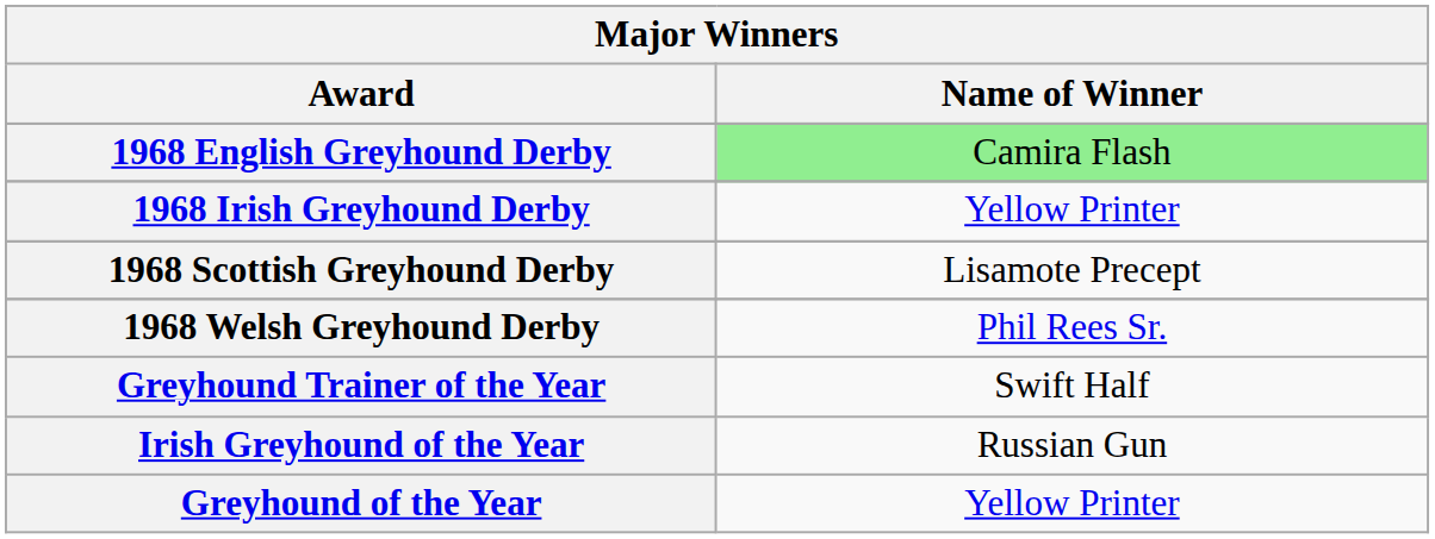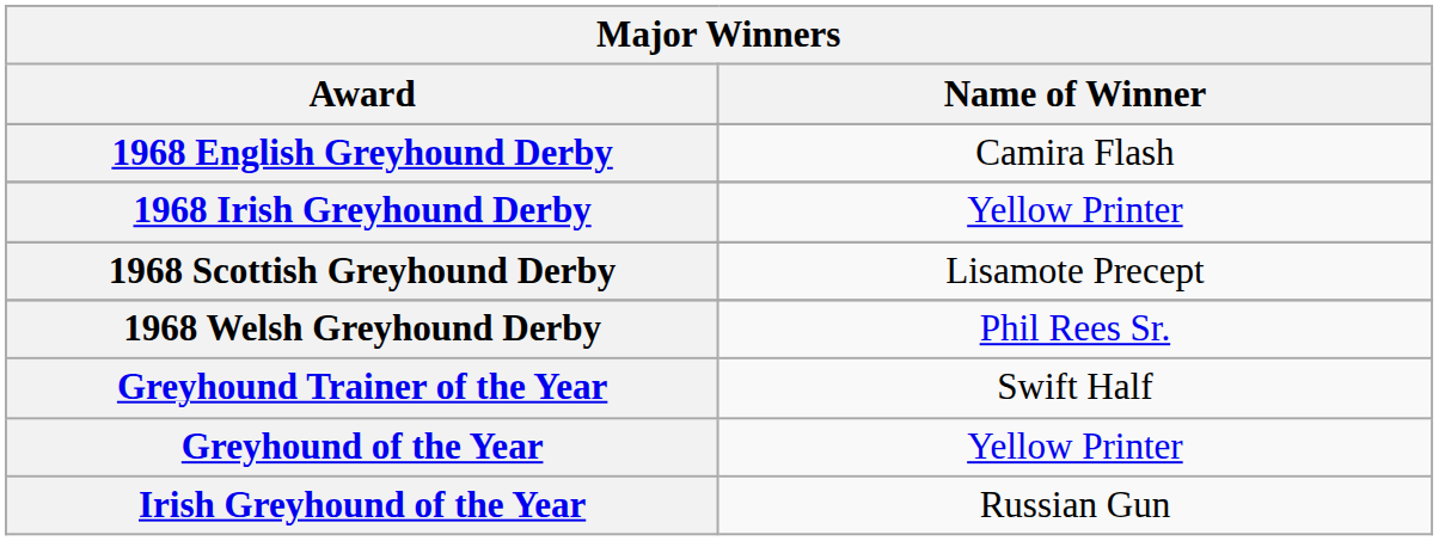1968 English Greyhound Derby | Name of Winner: lightgreen background -> no background
rows swapped: Greyhound of the Year <-> Irish Greyhound of the Year
